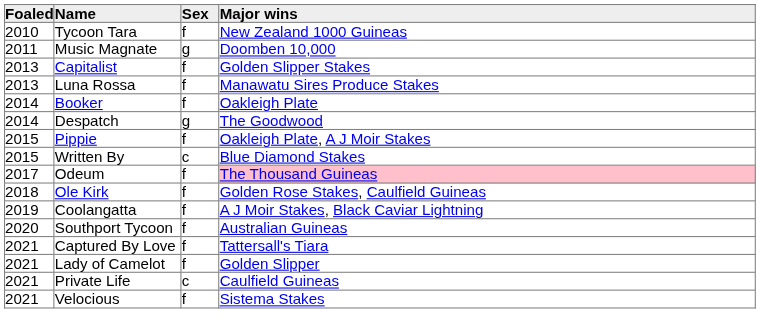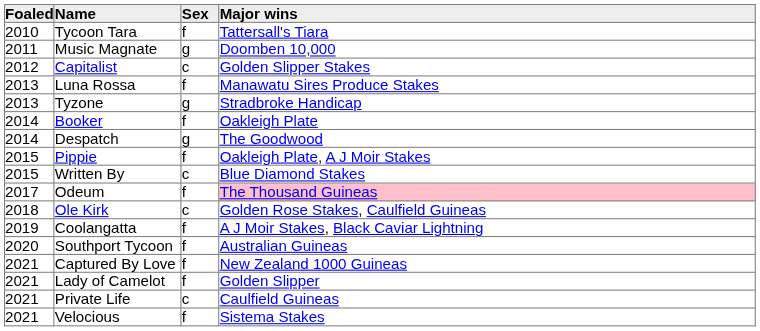Tycoon Tara | Major wins: New Zealand 1000 Guineas -> Tattersall's Tiara
Capitalist | Foaled: 2013 -> 2012
Capitalist | Sex: f -> c
+ row: 2013 | Tyzone | g | Stradbroke Handicap
Ole Kirk | Sex: f -> c
Captured By Love | Major wins: Tattersall's Tiara -> New Zealand 1000 Guineas
